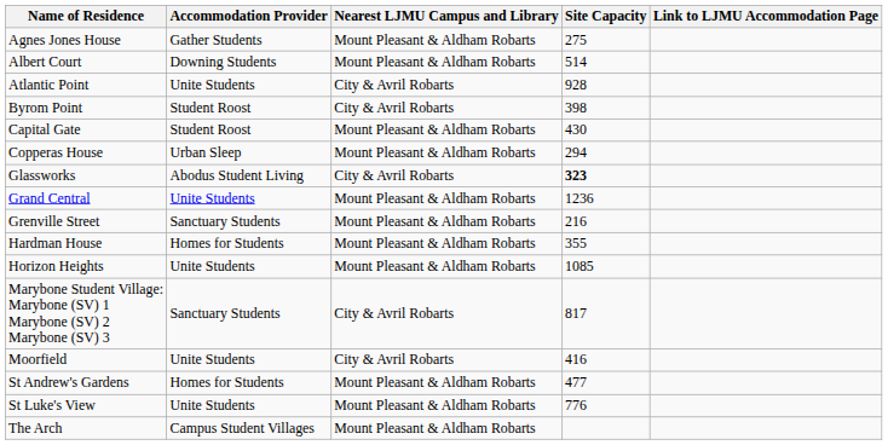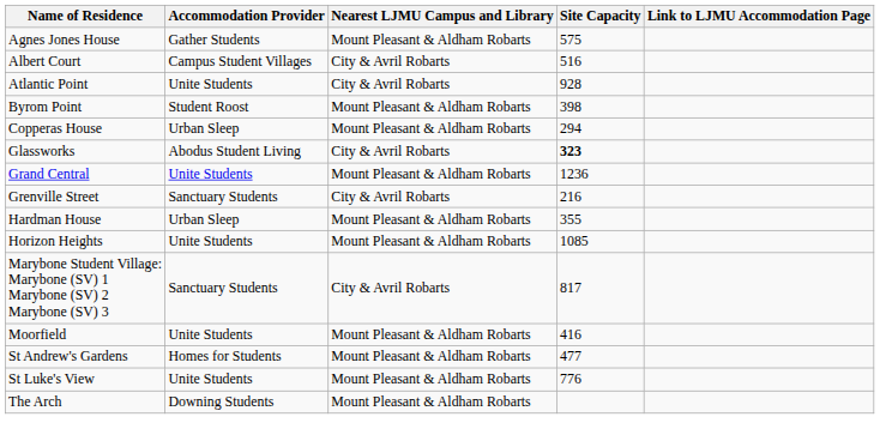Agnes Jones House | Site Capacity: 275 -> 575
Albert Court | Accommodation Provider: Downing Students -> Campus Student Villages
Albert Court | Nearest LJMU Campus and Library: Mount Pleasant & Aldham Robarts -> City & Avril Robarts
Albert Court | Site Capacity: 514 -> 516
Byrom Point | Nearest LJMU Campus and Library: City & Avril Robarts -> Mount Pleasant & Aldham Robarts
- row: Capital Gate | Student Roost | Mount Pleasant & Aldham Robarts | 430
Grenville Street | Nearest LJMU Campus and Library: Mount Pleasant & Aldham Robarts -> City & Avril Robarts
Hardman House | Accommodation Provider: Homes for Students -> Urban Sleep
Moorfield | Nearest LJMU Campus and Library: City & Avril Robarts -> Mount Pleasant & Aldham Robarts
The Arch | Accommodation Provider: Campus Student Villages -> Downing Students
